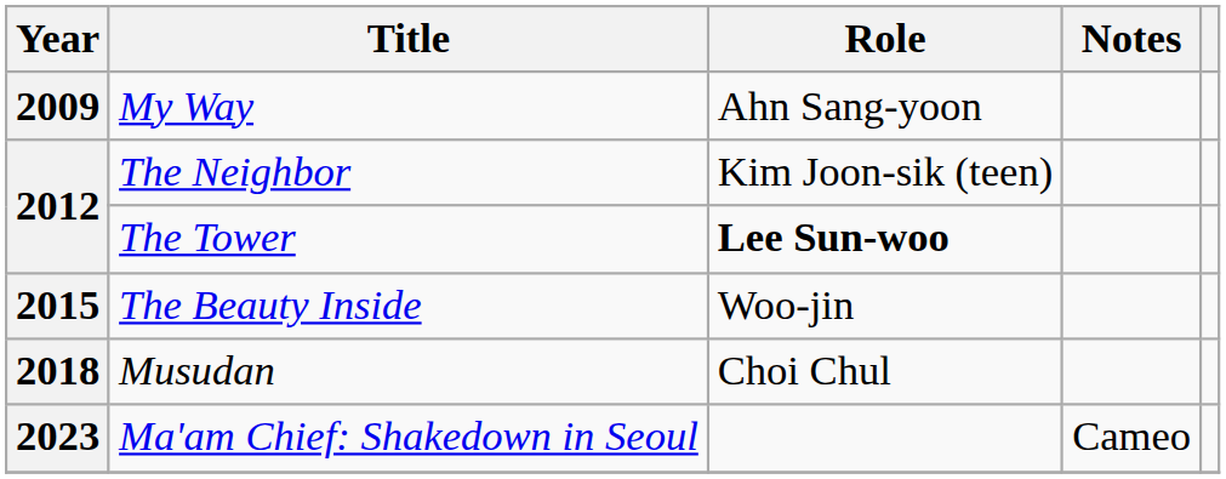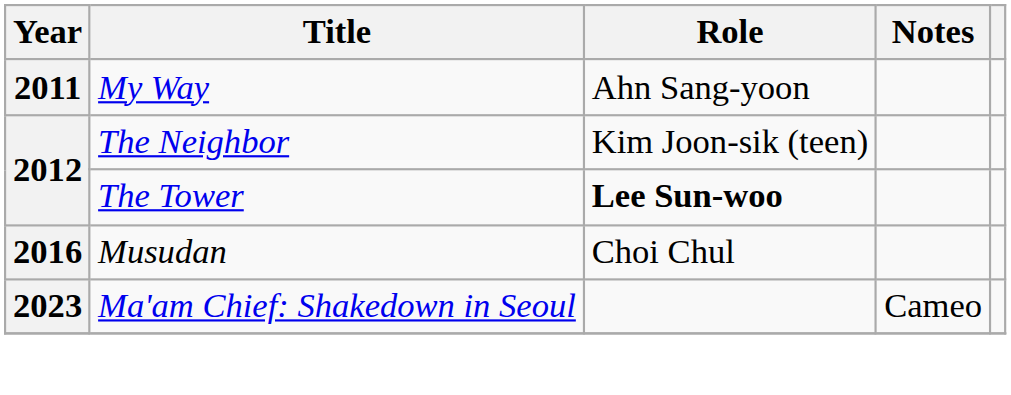My Way | Year: 2009 -> 2011
- row: 2015 | The Beauty Inside | Woo-jin
Musudan | Year: 2018 -> 2016
